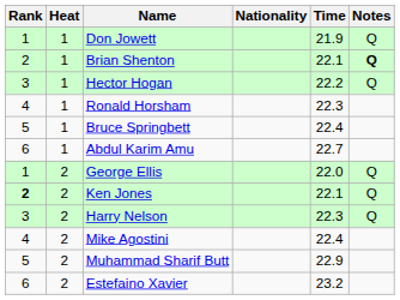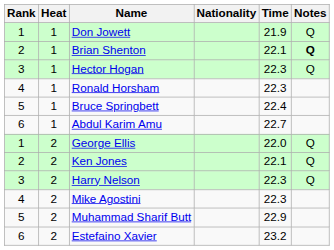Hector Hogan | Time: 22.2 -> 22.3
Ken Jones | Rank: bold -> normal
Mike Agostini | Time: 22.4 -> 22.3
